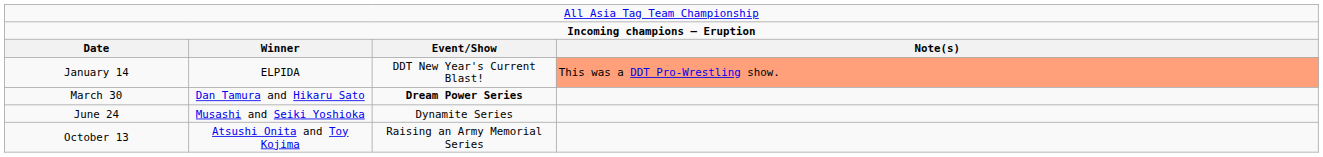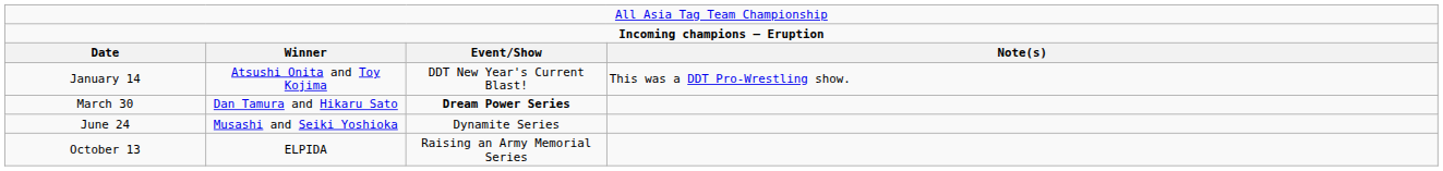January 14 | column 2: ELPIDA -> Atsushi Onita and Toy Kojima
January 14 | column 4: lightsalmon background -> no background
October 13 | column 2: Atsushi Onita and Toy Kojima -> ELPIDA
